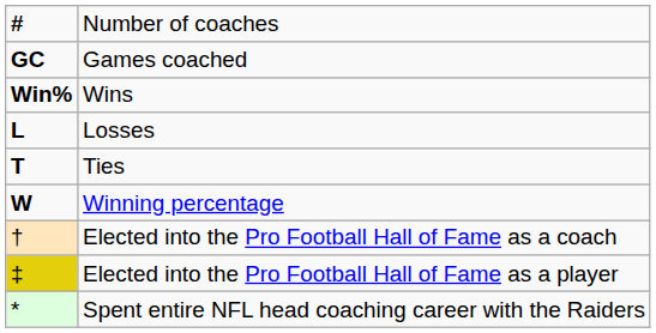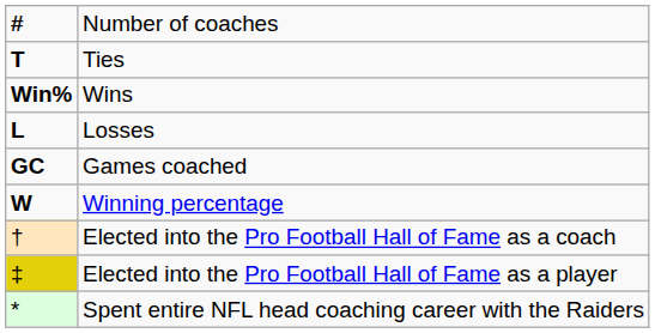rows swapped: Games coached <-> Ties
